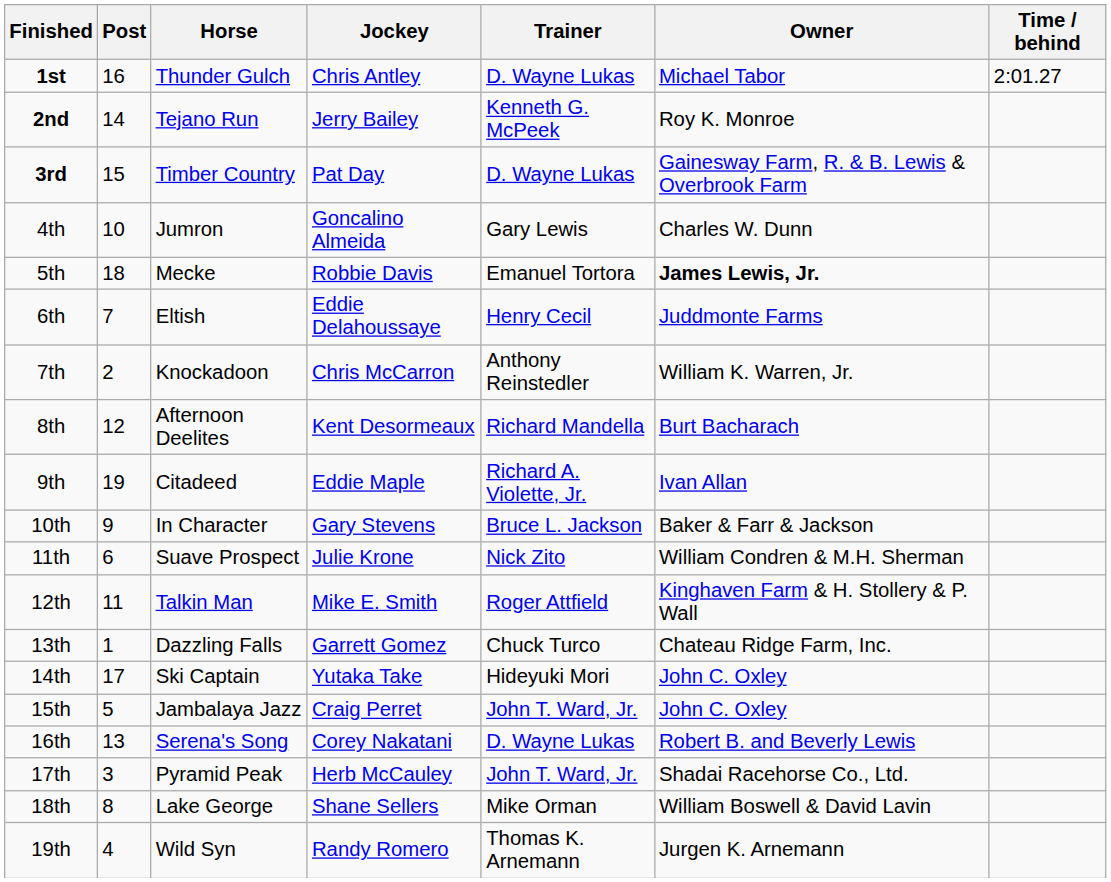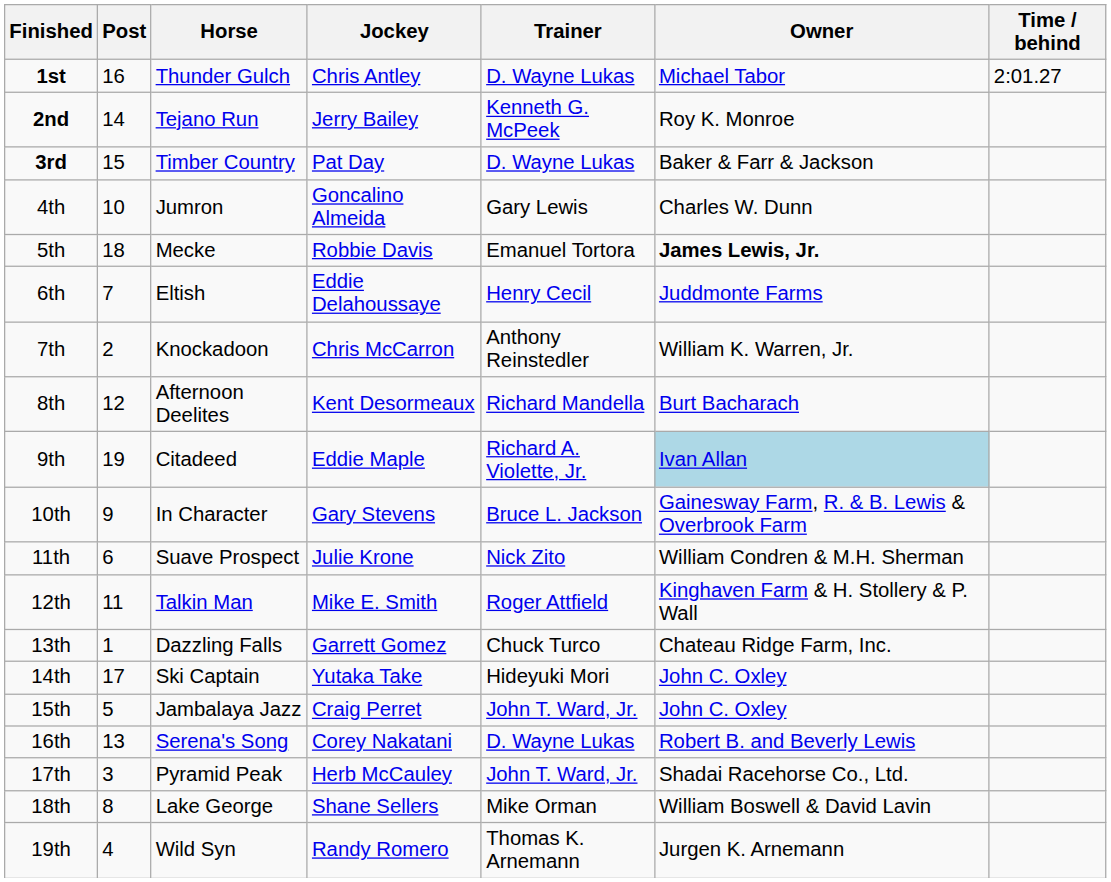3rd | Owner: Gainesway Farm, R. & B. Lewis & Overbrook Farm -> Baker & Farr & Jackson
9th | Owner: no background -> lightblue background
10th | Owner: Baker & Farr & Jackson -> Gainesway Farm, R. & B. Lewis & Overbrook Farm
